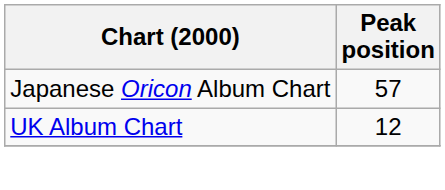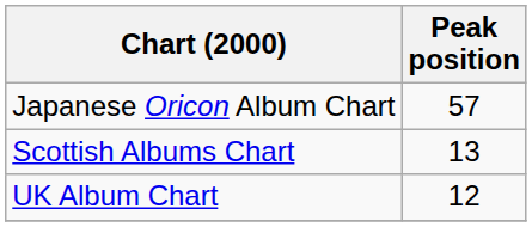+ row: Scottish Albums Chart | 13
